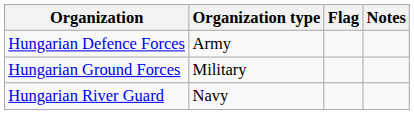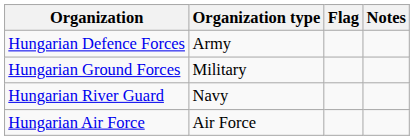+ row: Hungarian Air Force | Air Force
